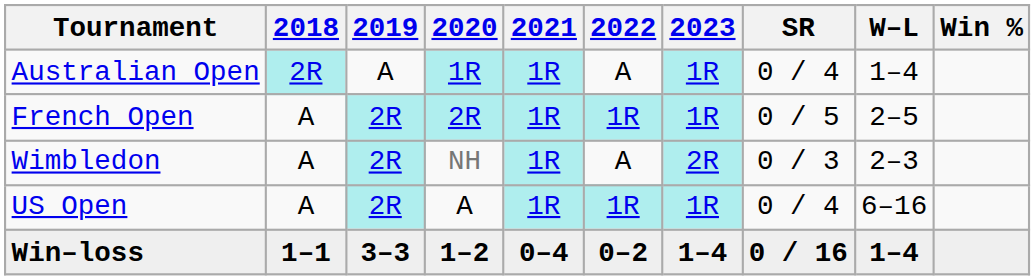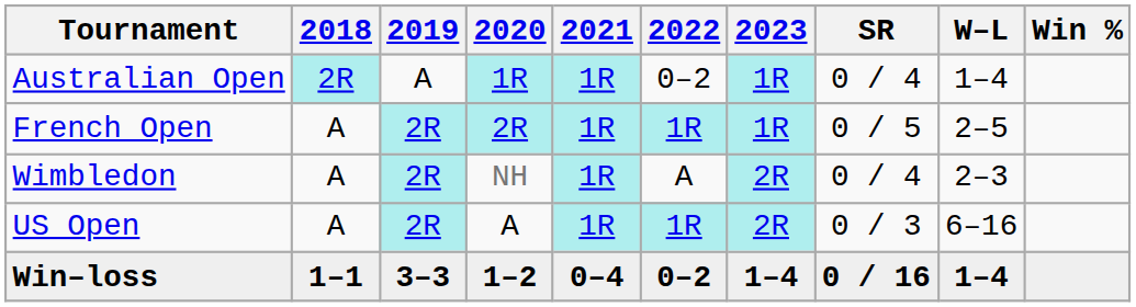Australian Open | 2022: A -> 0–2
Wimbledon | SR: 0 / 3 -> 0 / 4
US Open | 2023: 1R -> 2R
US Open | SR: 0 / 4 -> 0 / 3
